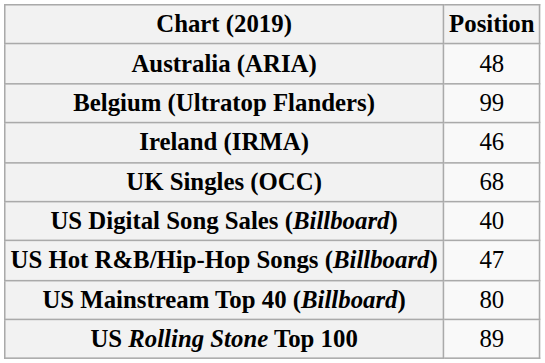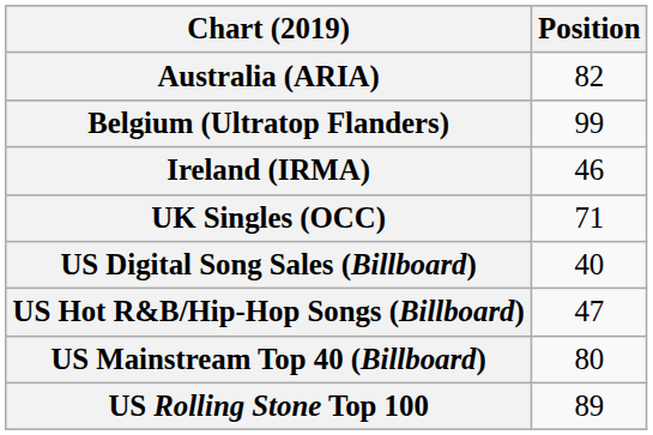Australia (ARIA) | Position: 48 -> 82
UK Singles (OCC) | Position: 68 -> 71
